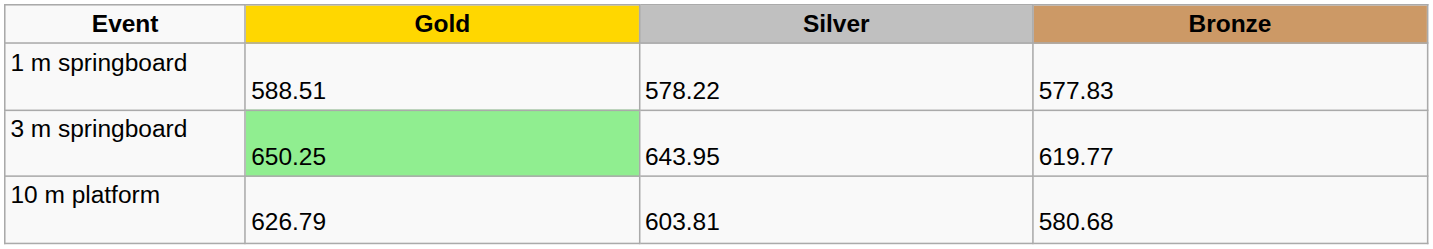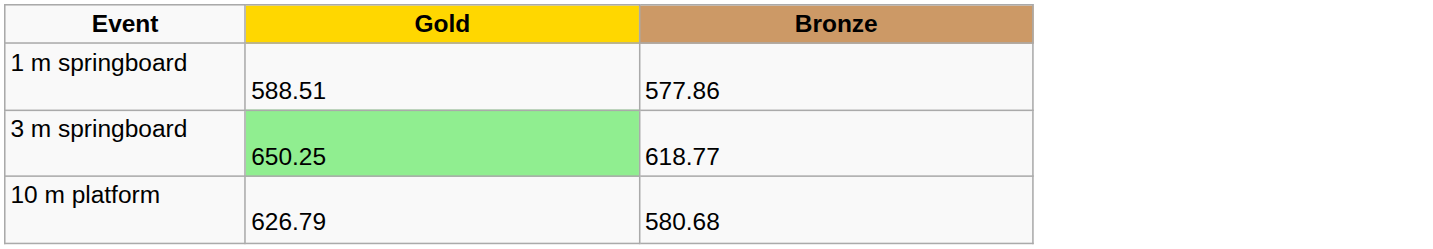- column: Silver | 578.22 | 643.95 | 603.81
1 m springboard | Bronze: 577.83 -> 577.86
3 m springboard | Bronze: 619.77 -> 618.77
